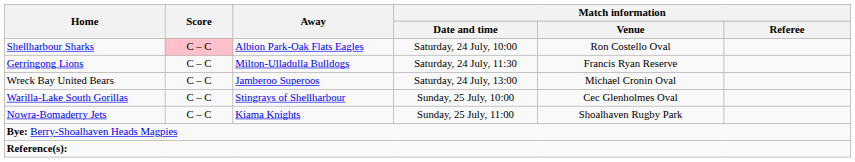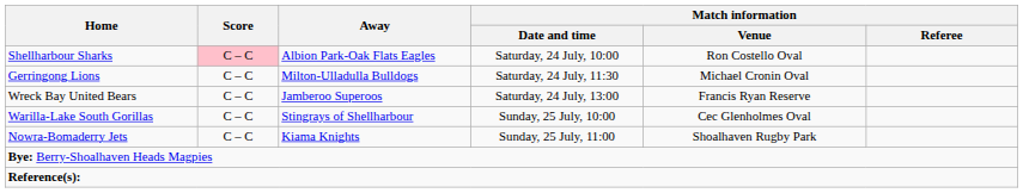Gerringong Lions | Match information / Venue: Francis Ryan Reserve -> Michael Cronin Oval
Wreck Bay United Bears | Match information / Venue: Michael Cronin Oval -> Francis Ryan Reserve
